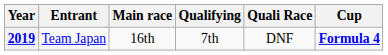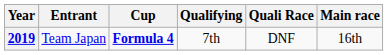columns swapped: Cup <-> Main race
